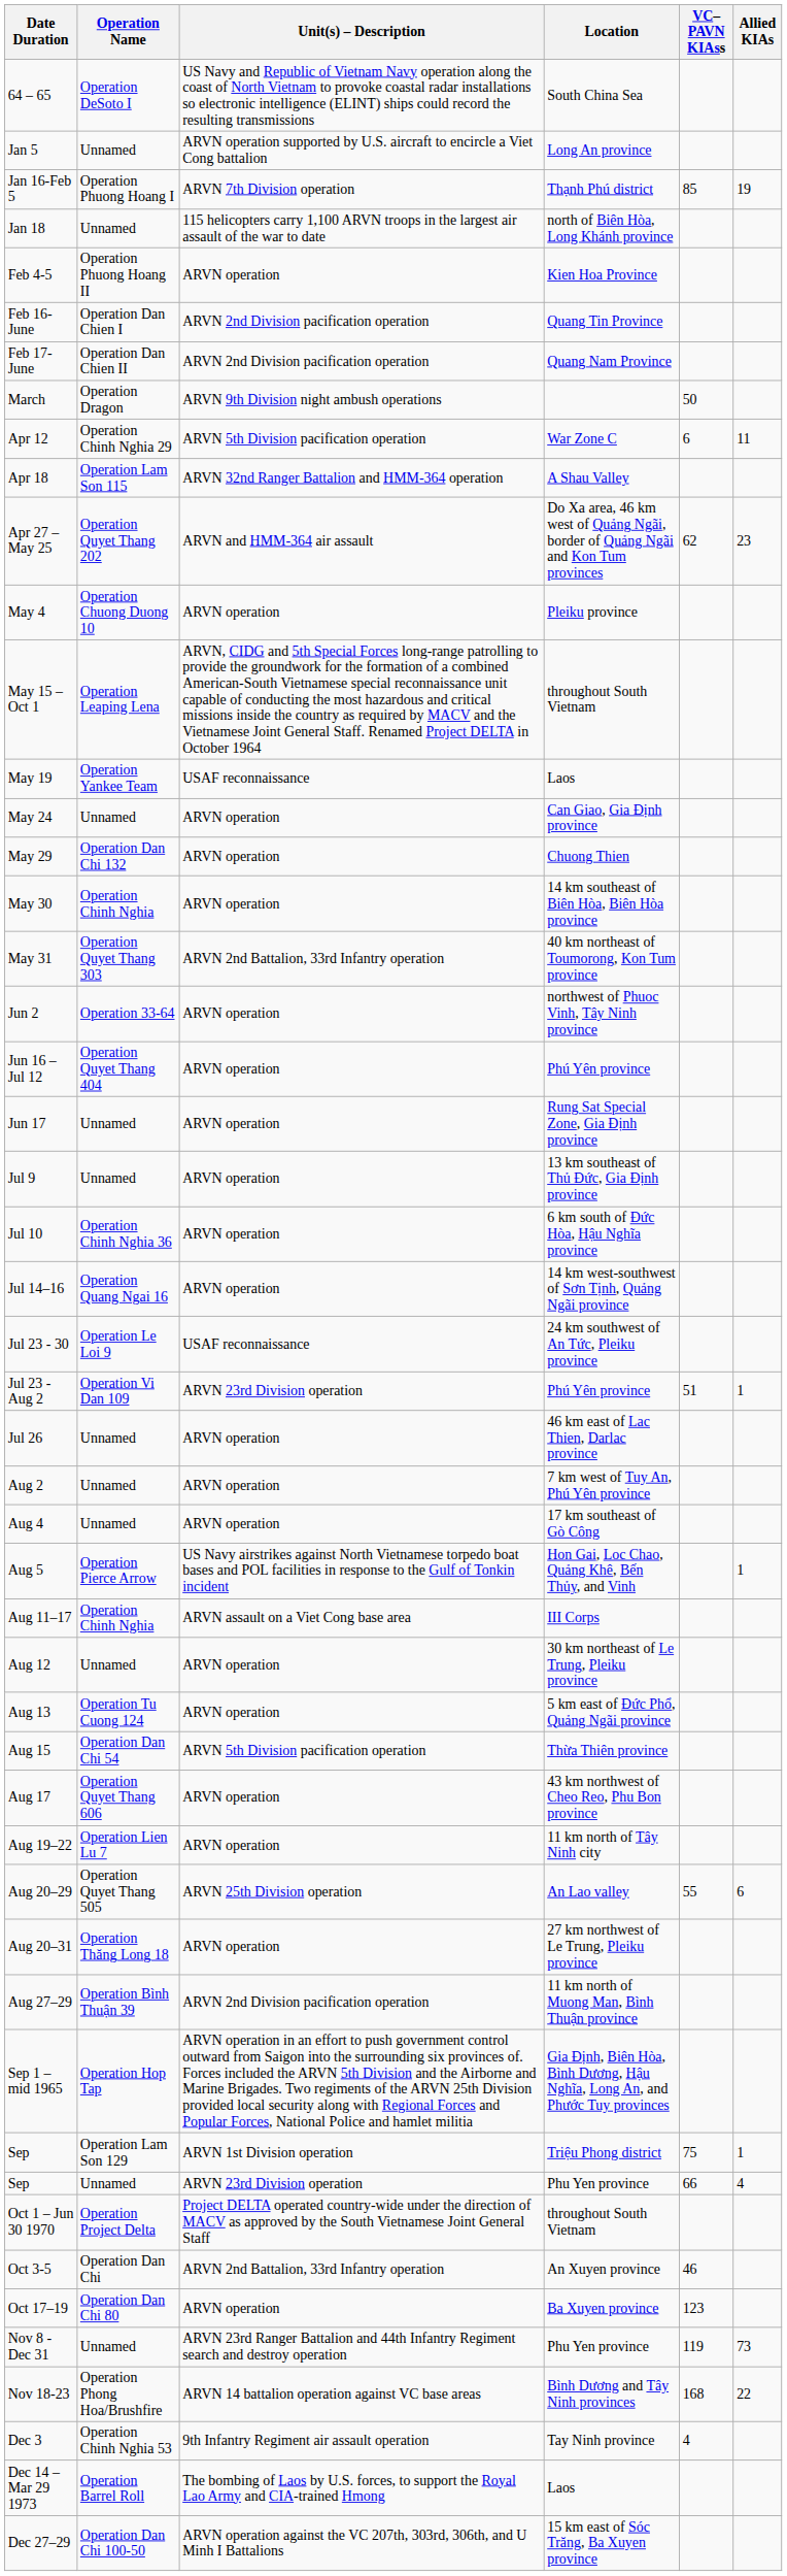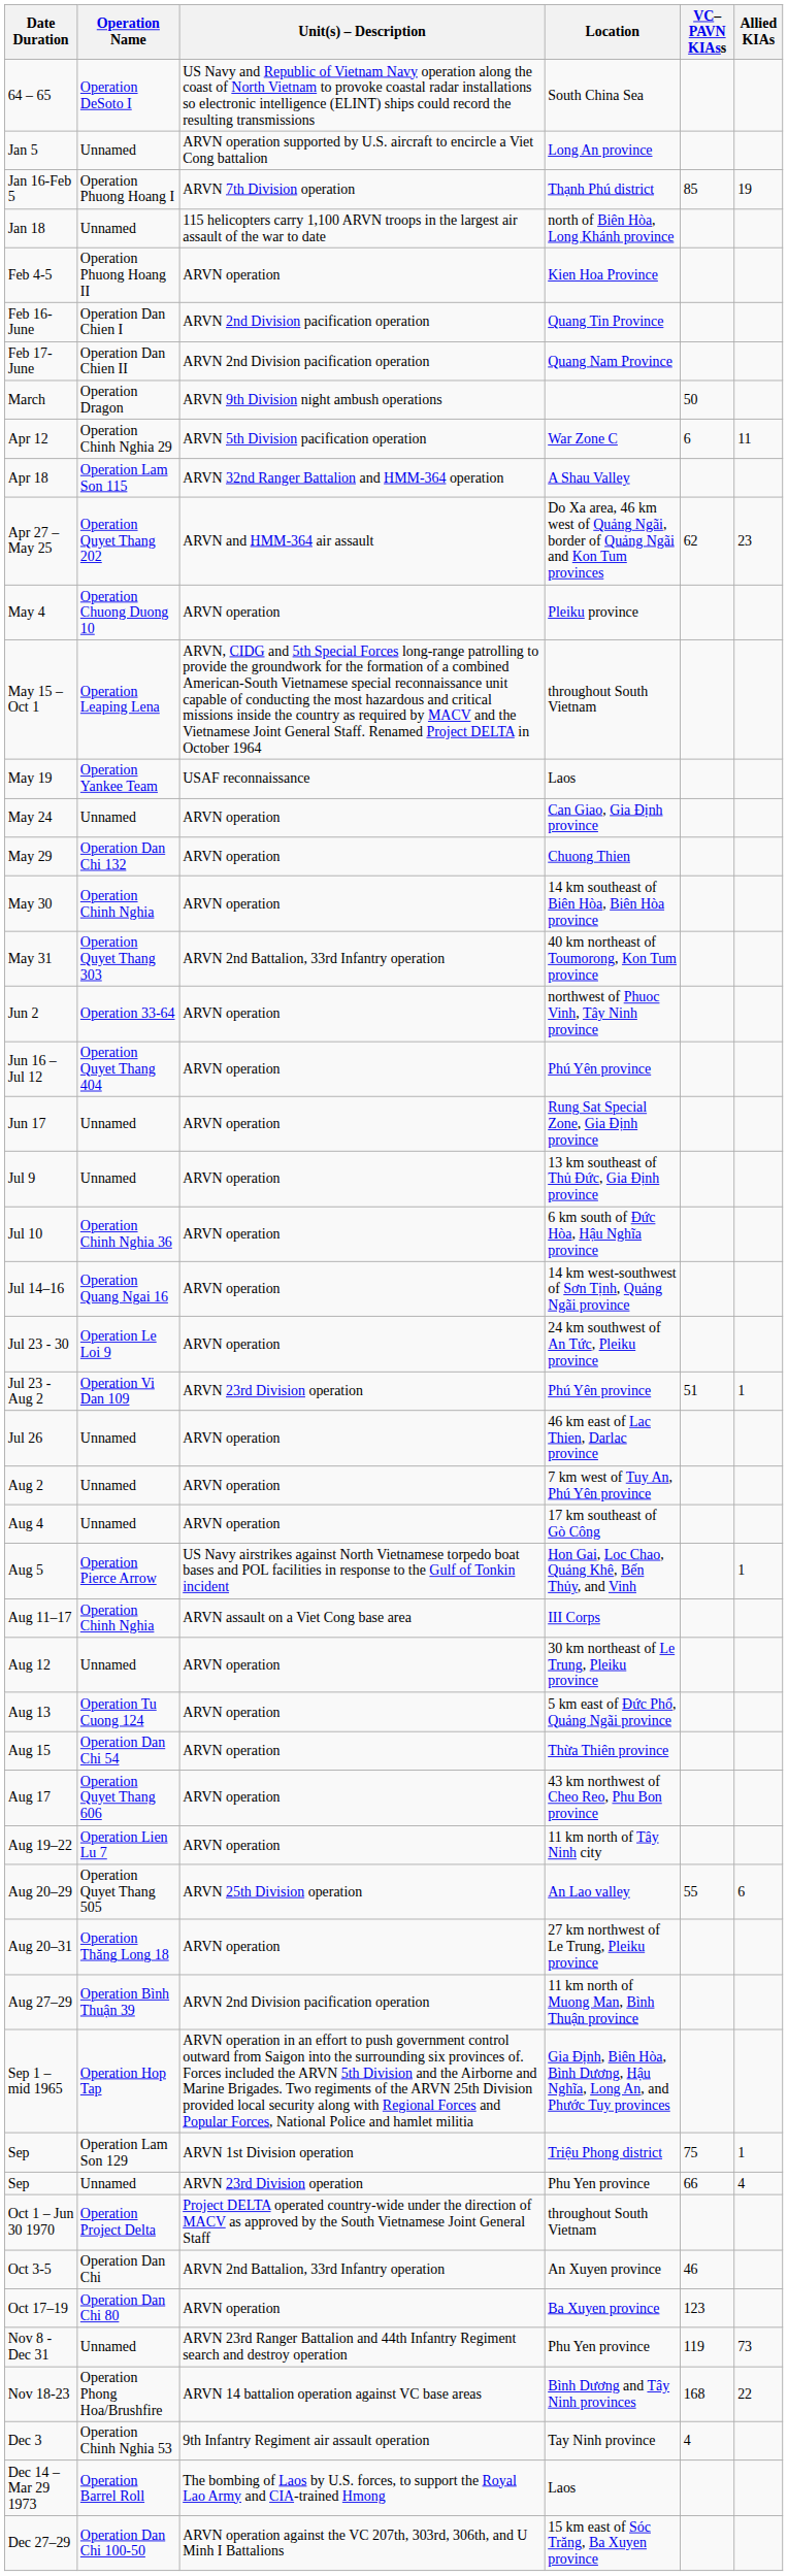Jul 23 - 30 | Unit(s) – Description: USAF reconnaissance -> ARVN operation
Aug 15 | Unit(s) – Description: ARVN 5th Division pacification operation -> ARVN operation
